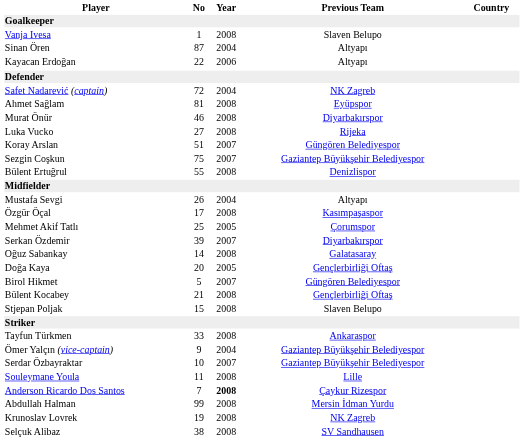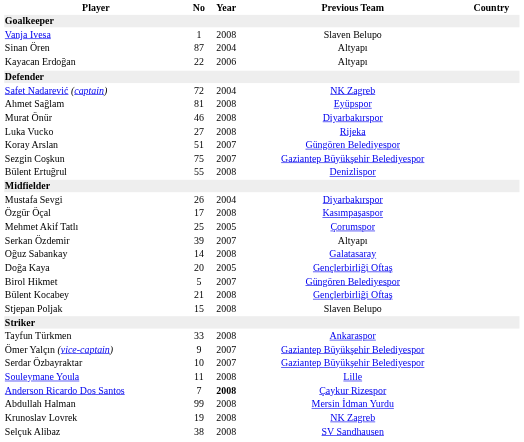Mustafa Sevgi | Previous Team: Altyapı -> Diyarbakırspor
Serkan Özdemir | Previous Team: Diyarbakırspor -> Altyapı
Ömer Yalçın (vice-captain) | Year: 2004 -> 2007
